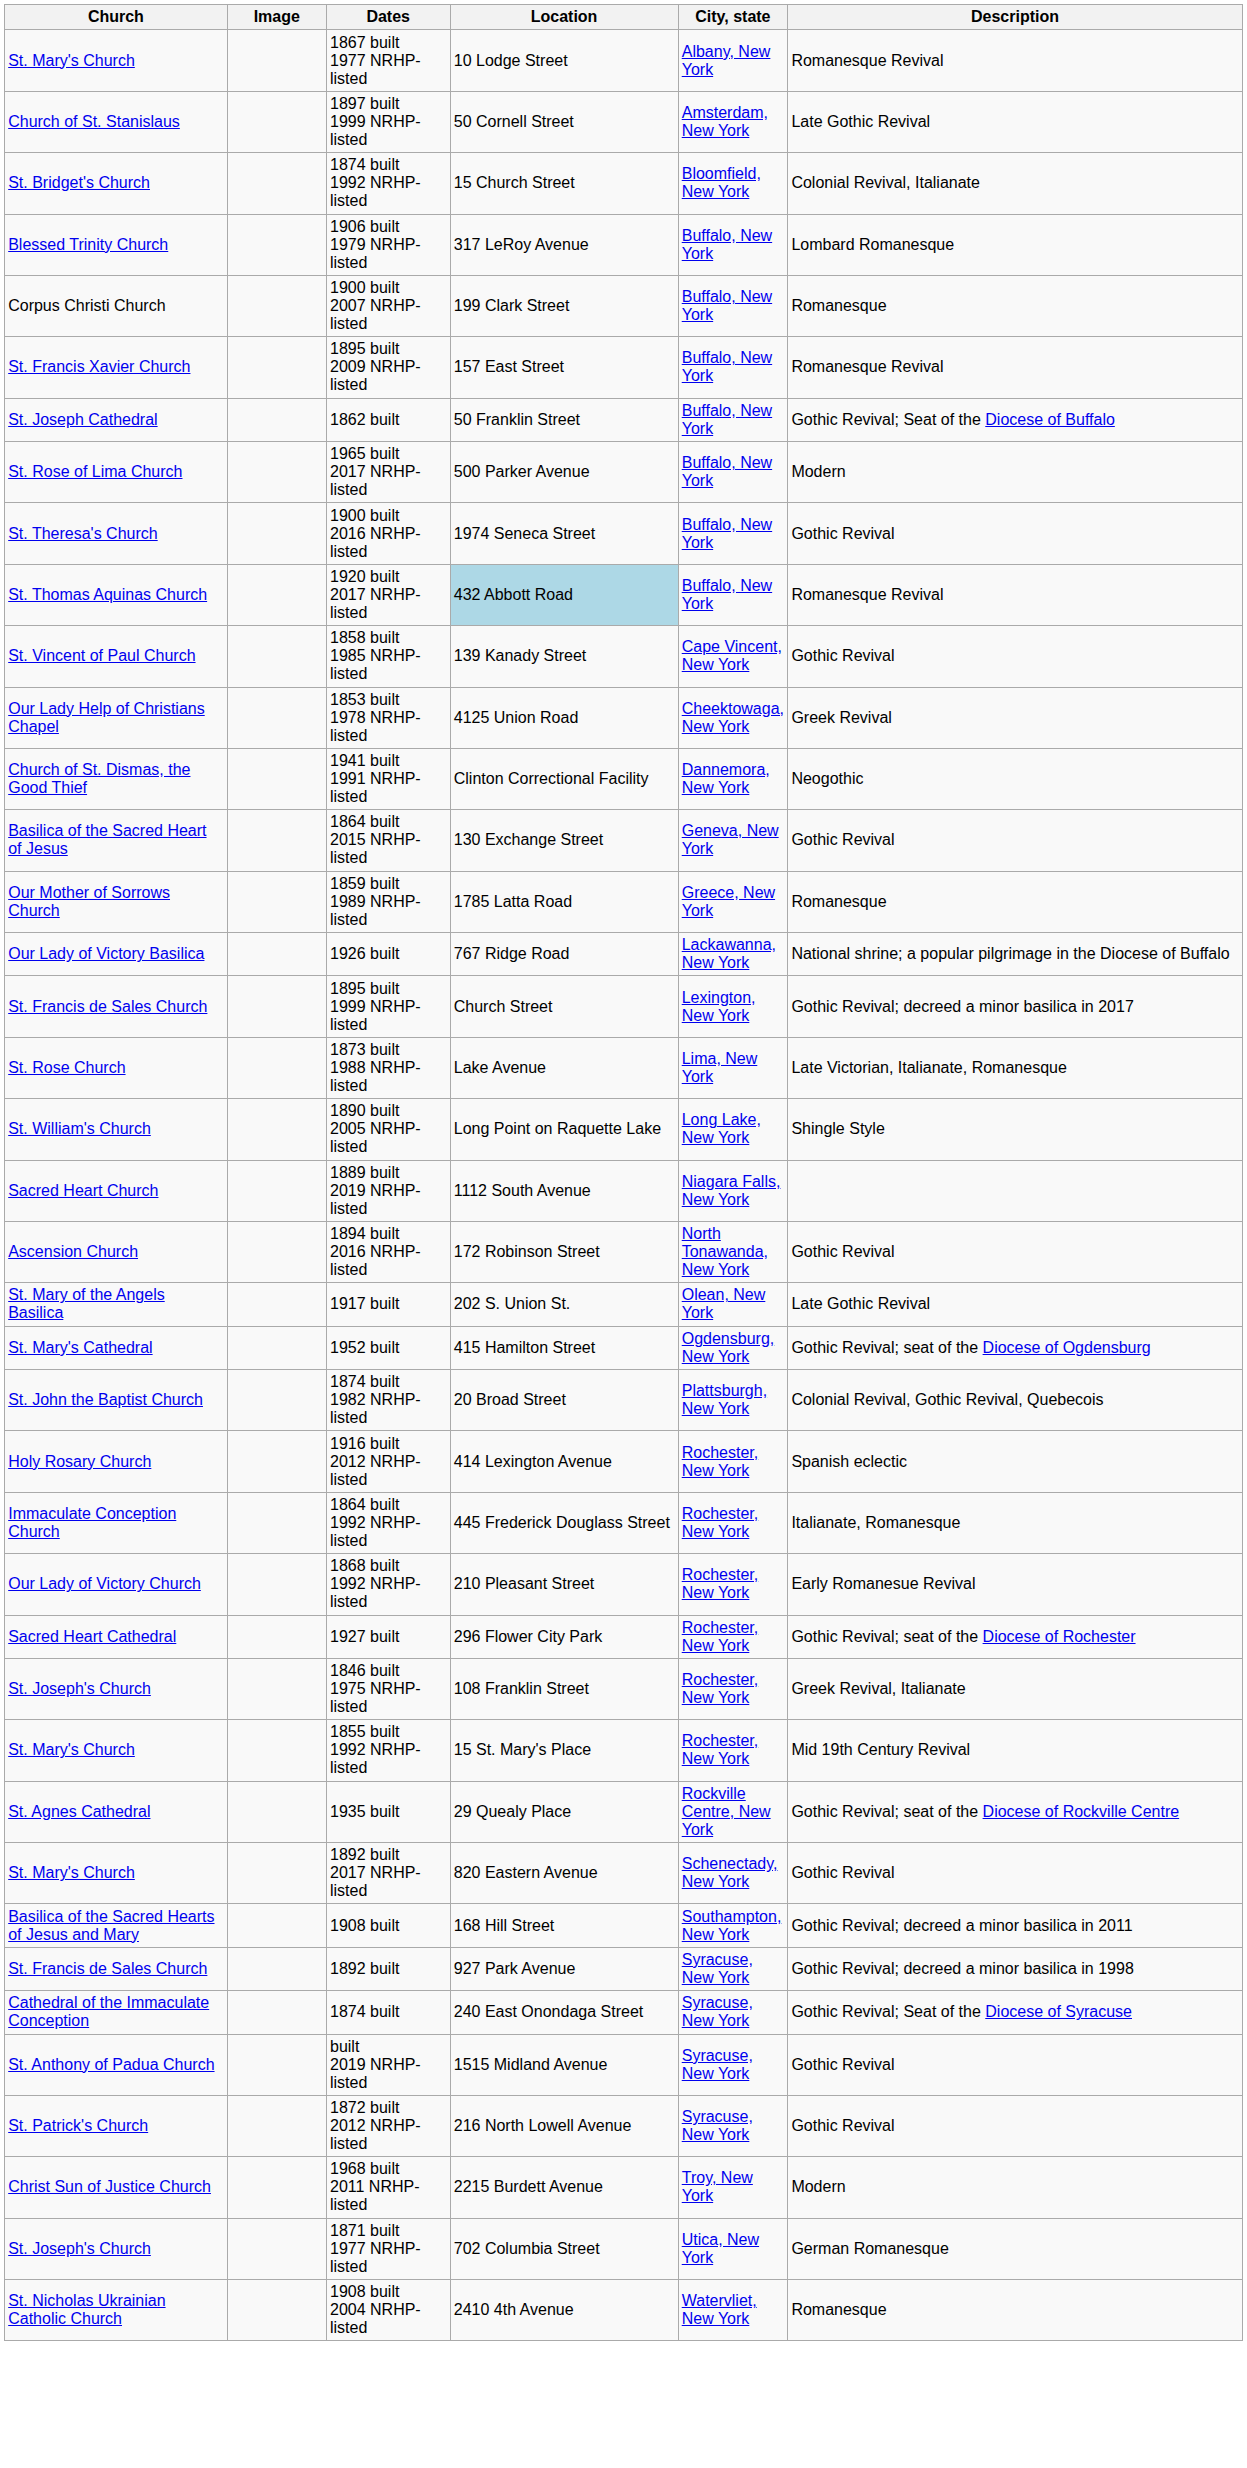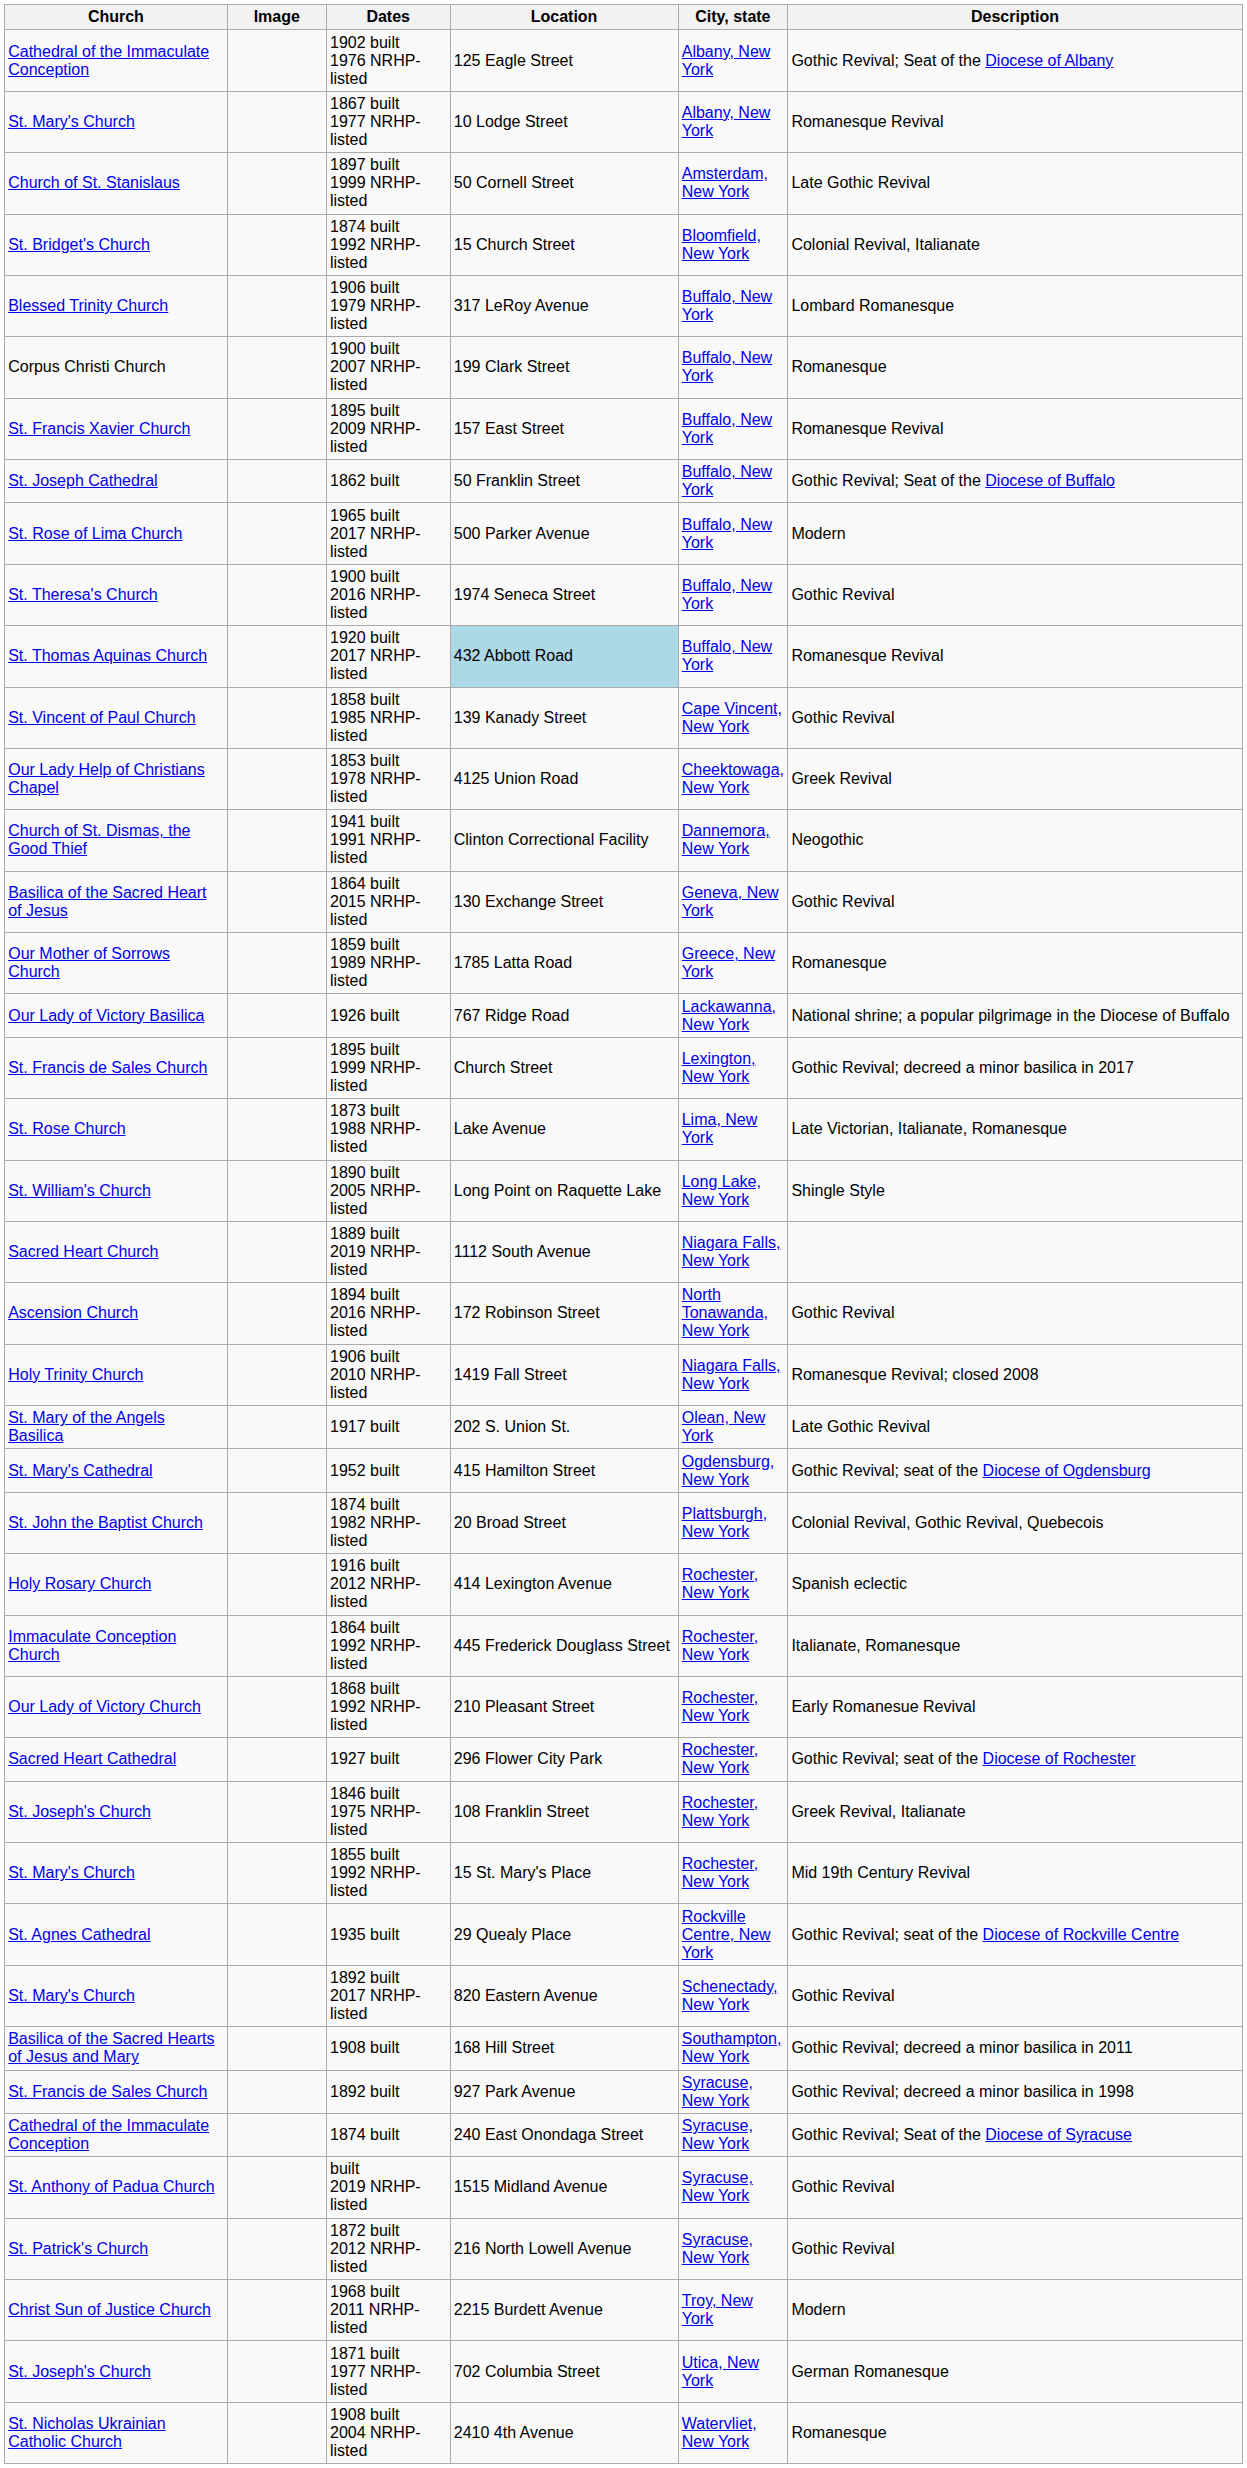+ row: Cathedral of the Immaculate Conception | 1902 built 1976 NRHP-listed | 125 Eagle Street | Albany, New York | Gothic Revival; Seat of the Diocese of Albany
+ row: Holy Trinity Church | 1906 built 2010 NRHP-listed | 1419 Fall Street | Niagara Falls, New York | Romanesque Revival; closed 2008
